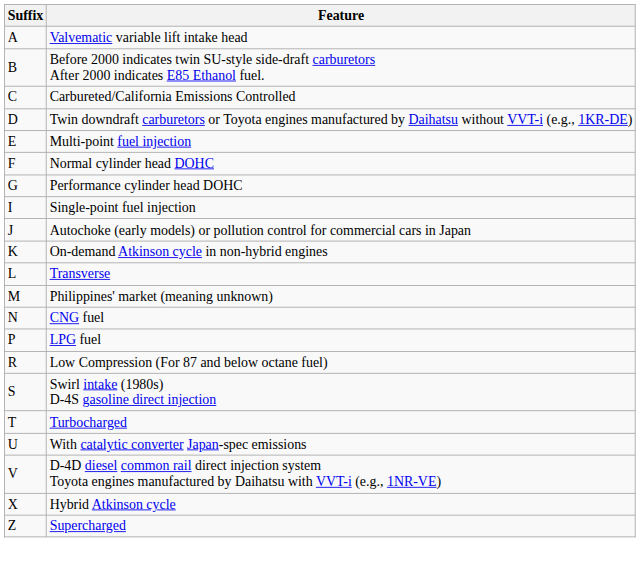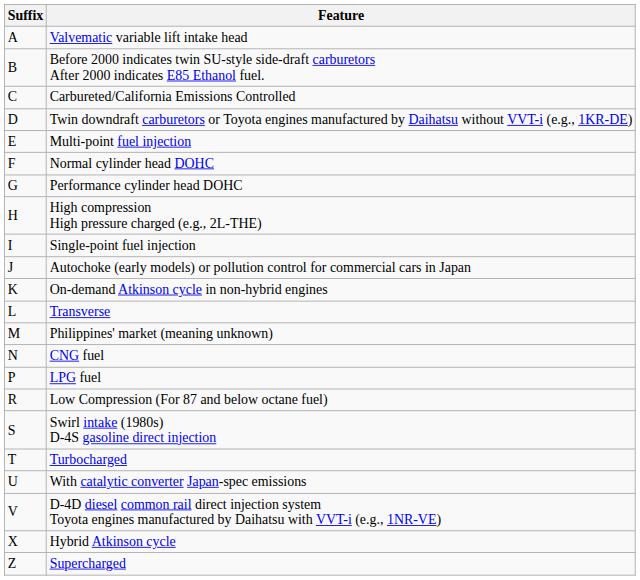+ row: H | High compression High pressure charged (e.g., 2L-THE)
